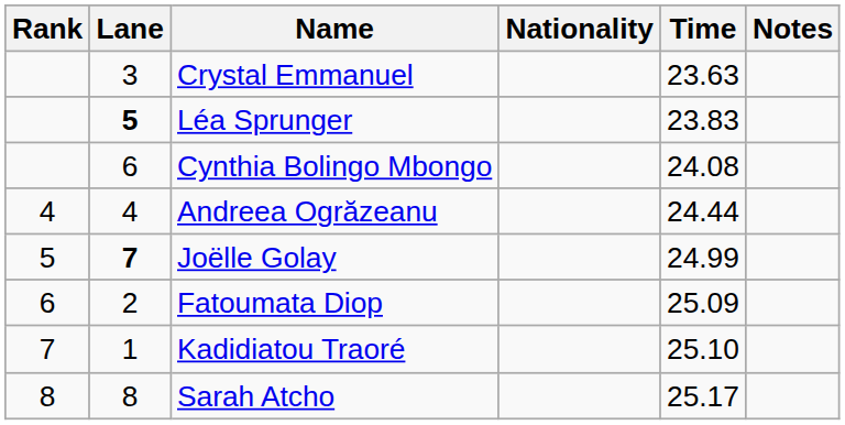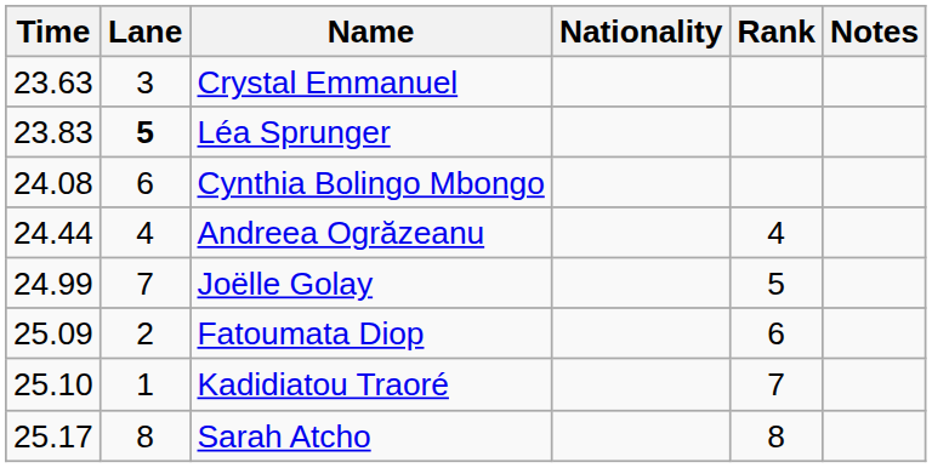columns swapped: Rank <-> Time
Joëlle Golay | Lane: bold -> normal
